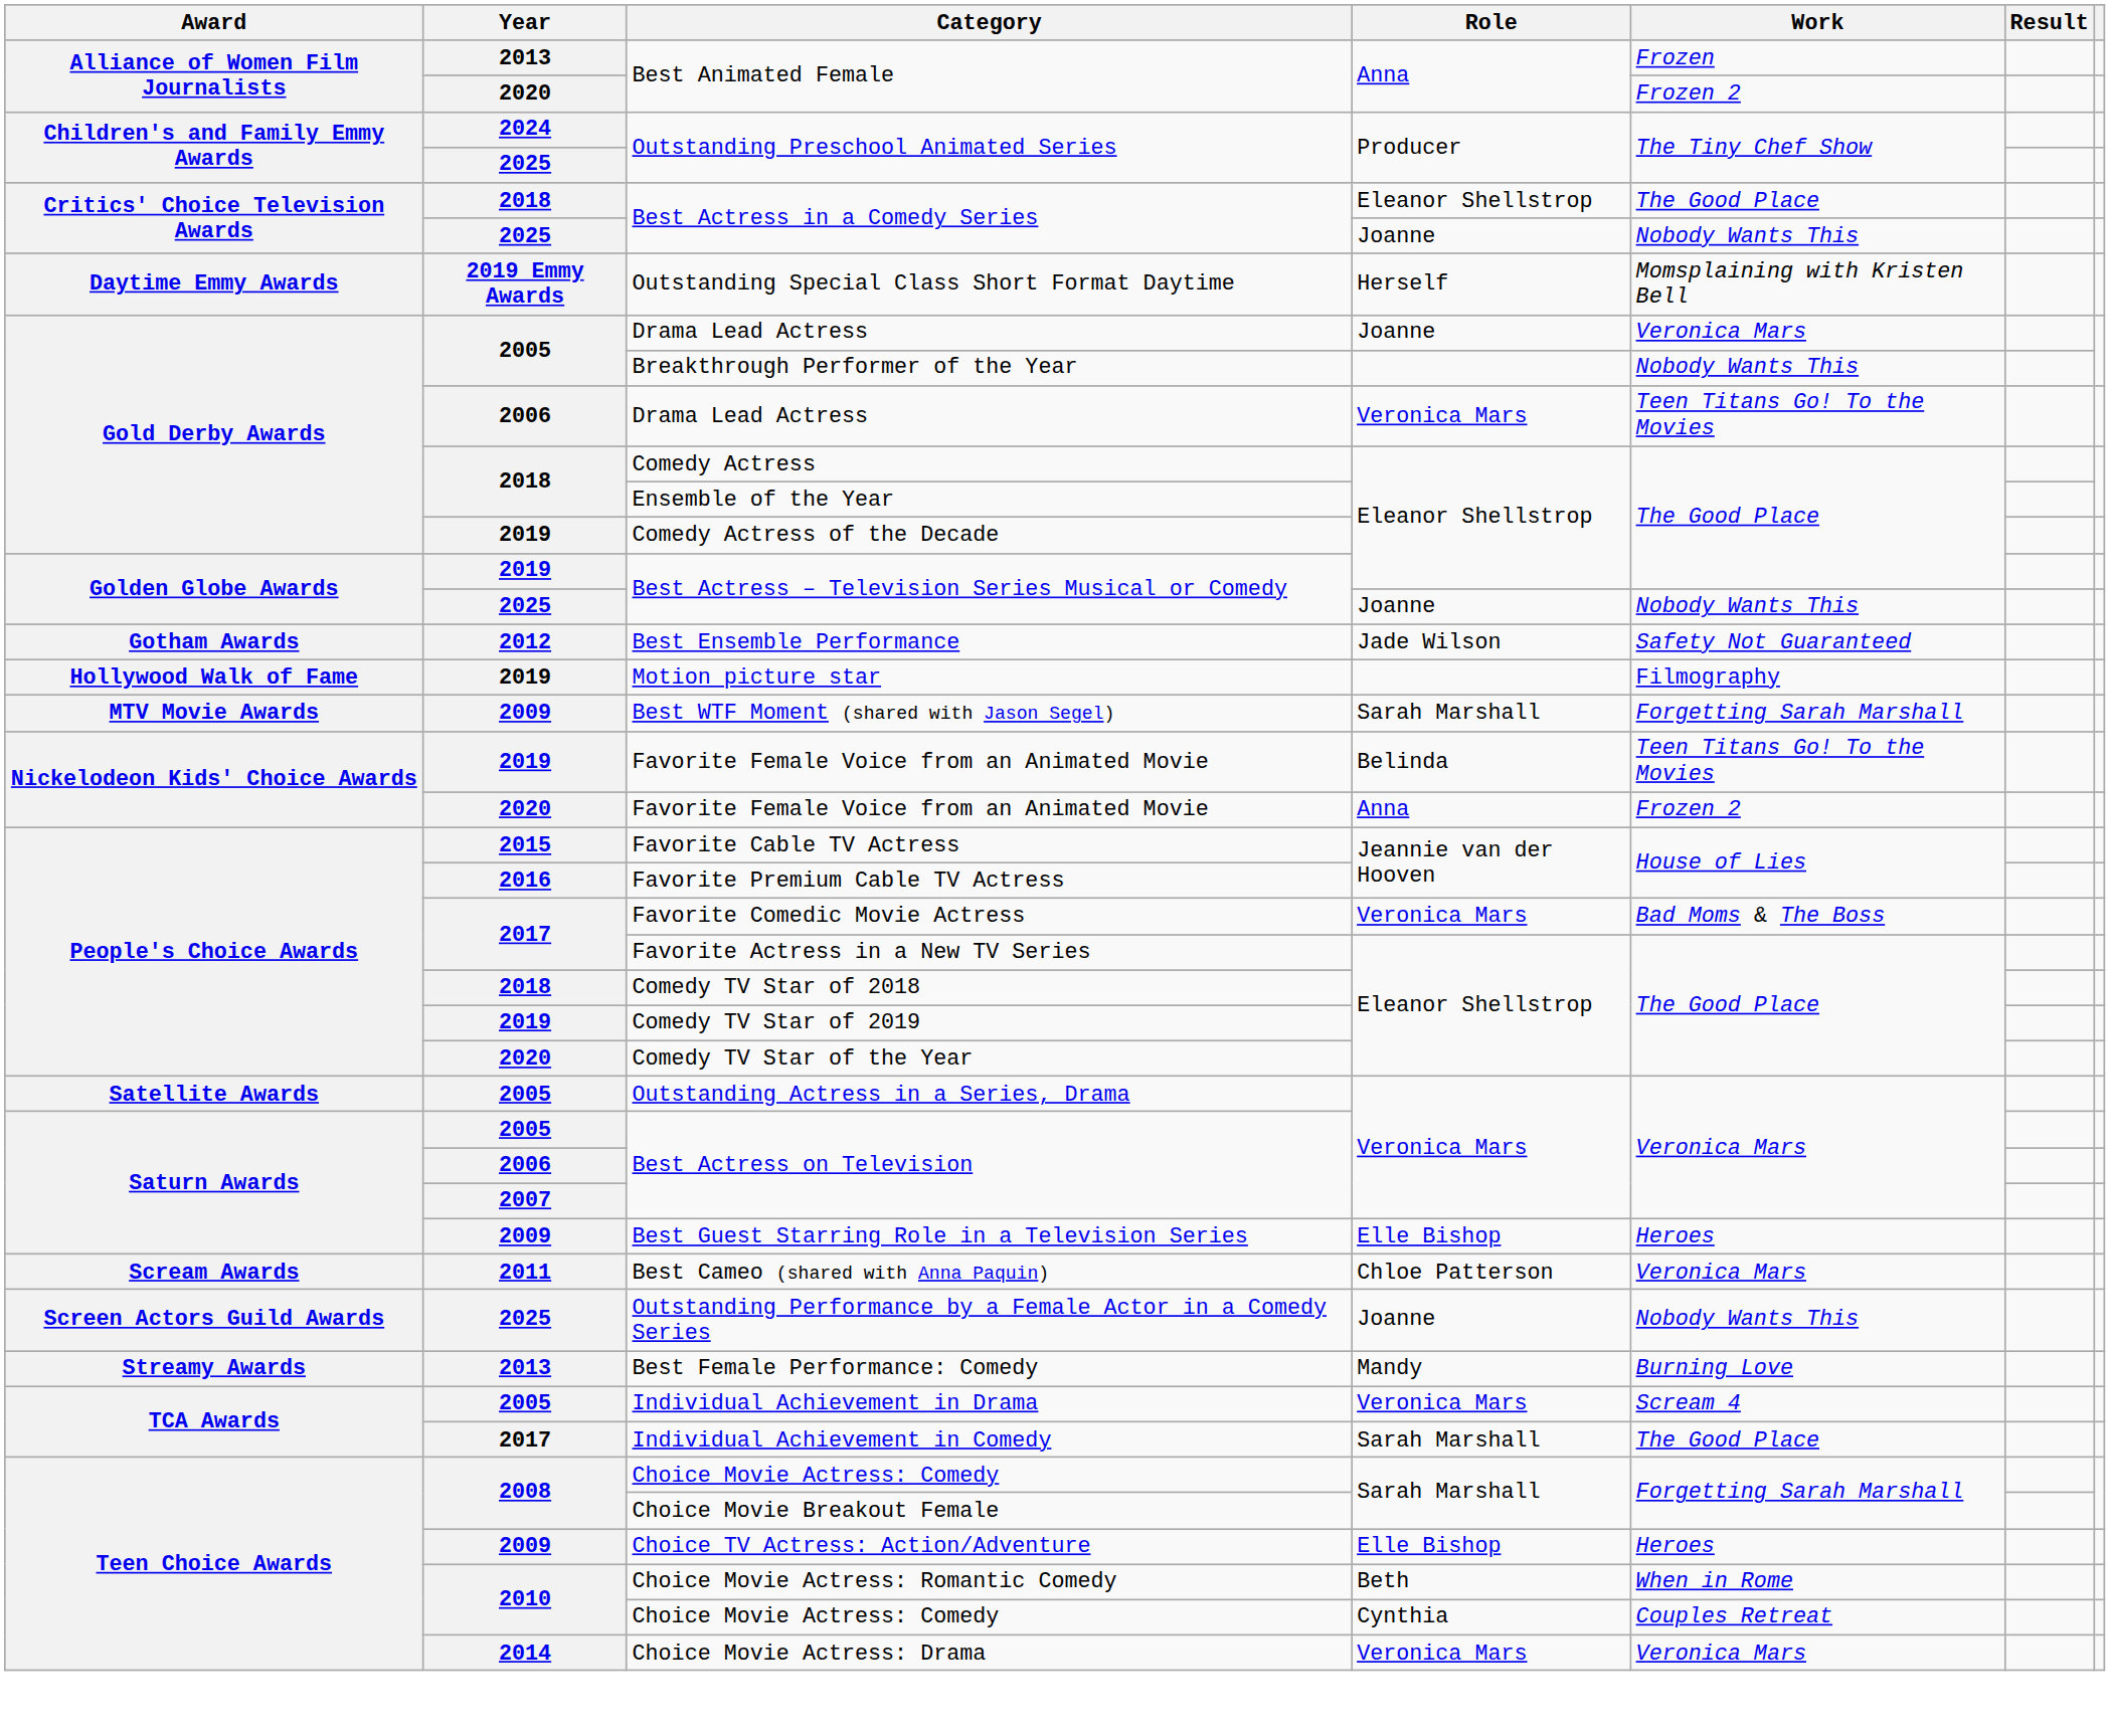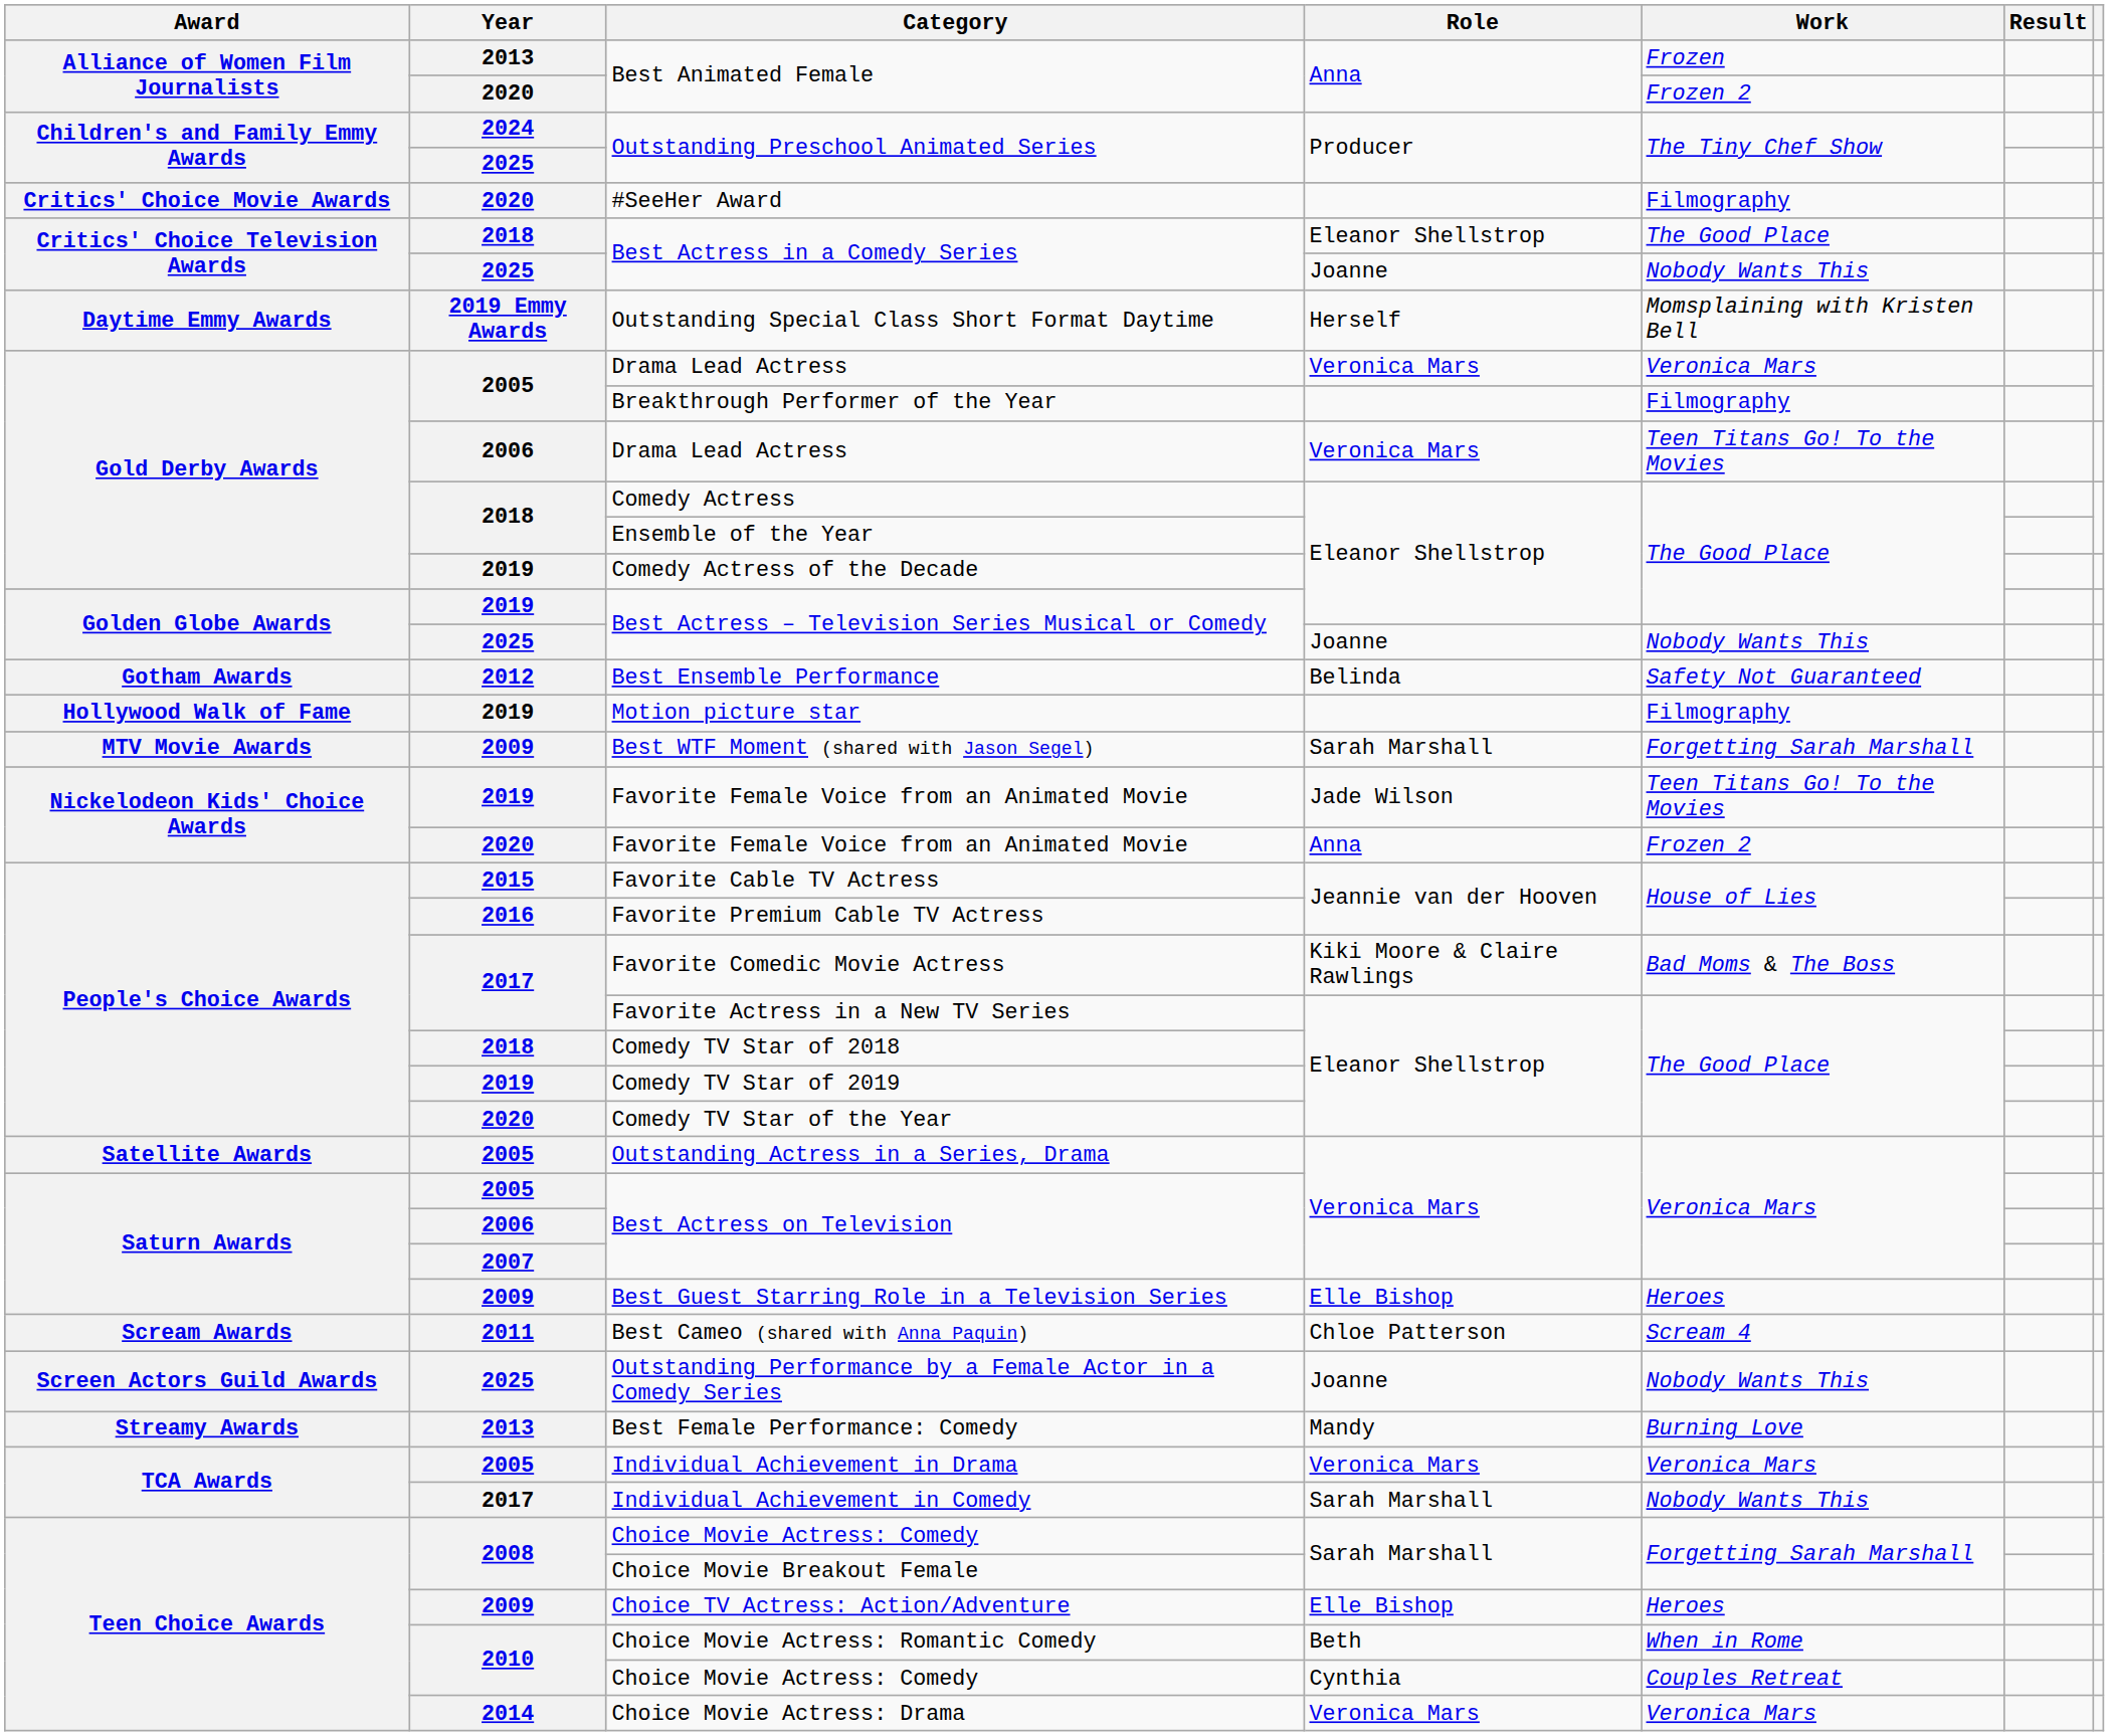+ row: Critics' Choice Movie Awards | 2020 | #SeeHer Award | Filmography
2005 / Drama Lead Actress | Role: Joanne -> Veronica Mars
Breakthrough Performer of the Year | Work: Nobody Wants This -> Filmography
Best Ensemble Performance | Role: Jade Wilson -> Belinda
2019 / Favorite Female Voice from an Animated Movie | Role: Belinda -> Jade Wilson
Favorite Comedic Movie Actress | Role: Veronica Mars -> Kiki Moore & Claire Rawlings
Best Cameo (shared with Anna Paquin) | Work: Veronica Mars -> Scream 4
Individual Achievement in Drama | Work: Scream 4 -> Veronica Mars
Individual Achievement in Comedy | Work: The Good Place -> Nobody Wants This
